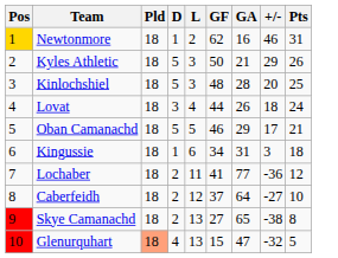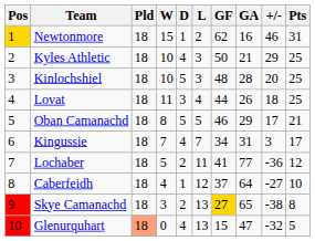+ column: W | 15 | 10 | 10 | 11 | 8 | 7 | 5 | 4 | 3 | 0
Kyles Athletic | D: 5 -> 4
Kyles Athletic | Pts: 26 -> 25
Lovat | Pts: 24 -> 25
Kingussie | D: 1 -> 4
Kingussie | L: 6 -> 7
Kingussie | Pts: 18 -> 17
Caberfeidh | D: 2 -> 1
Skye Camanachd | GF: no background -> gold background
